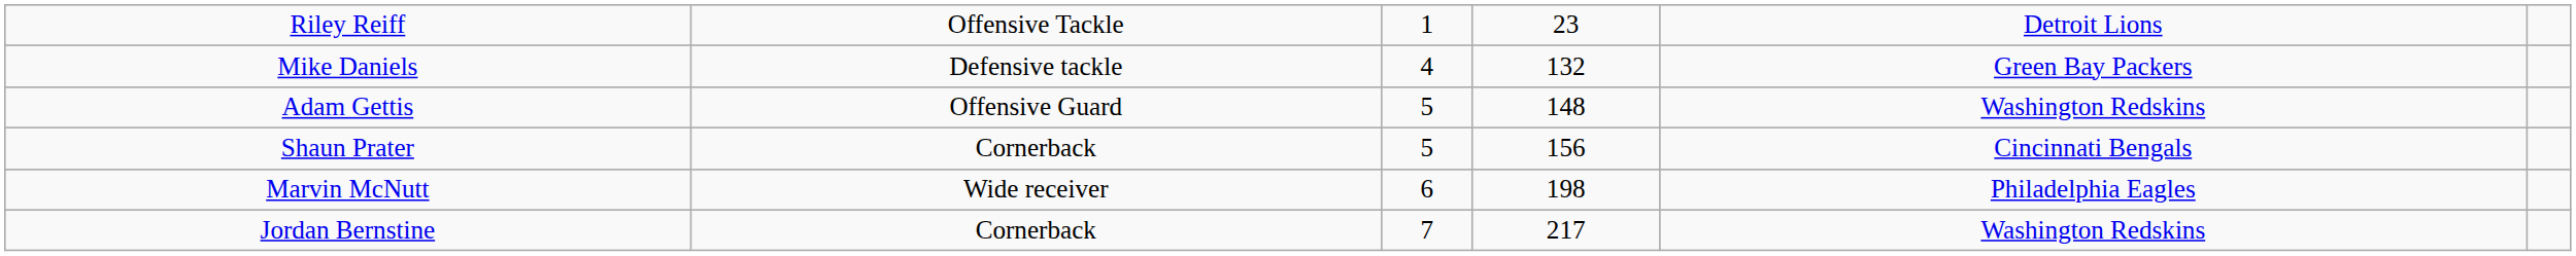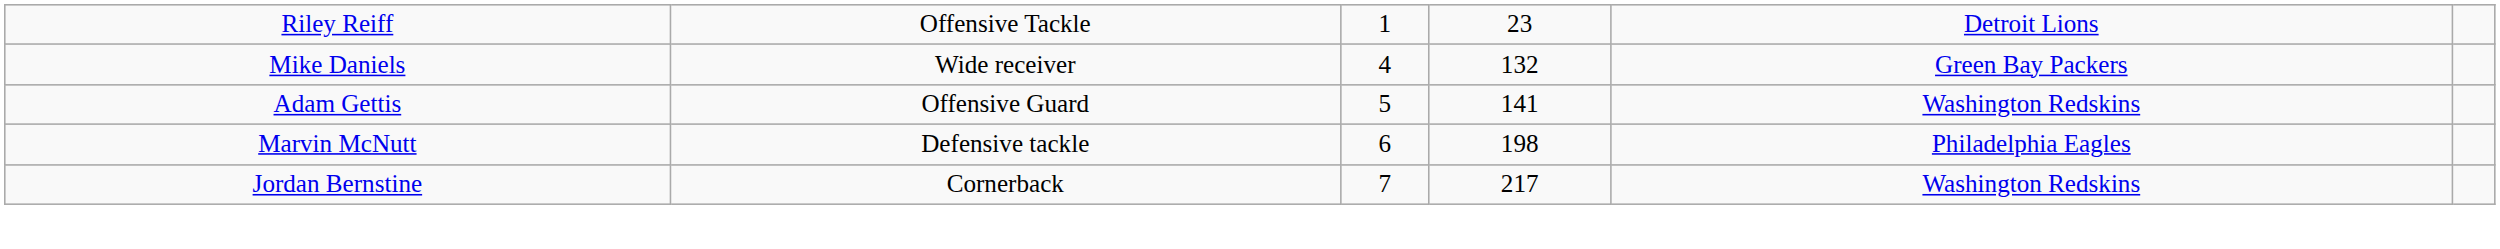Mike Daniels | column 2: Defensive tackle -> Wide receiver
Adam Gettis | column 4: 148 -> 141
- row: Shaun Prater | Cornerback | 5 | 156 | Cincinnati Bengals
Marvin McNutt | column 2: Wide receiver -> Defensive tackle
